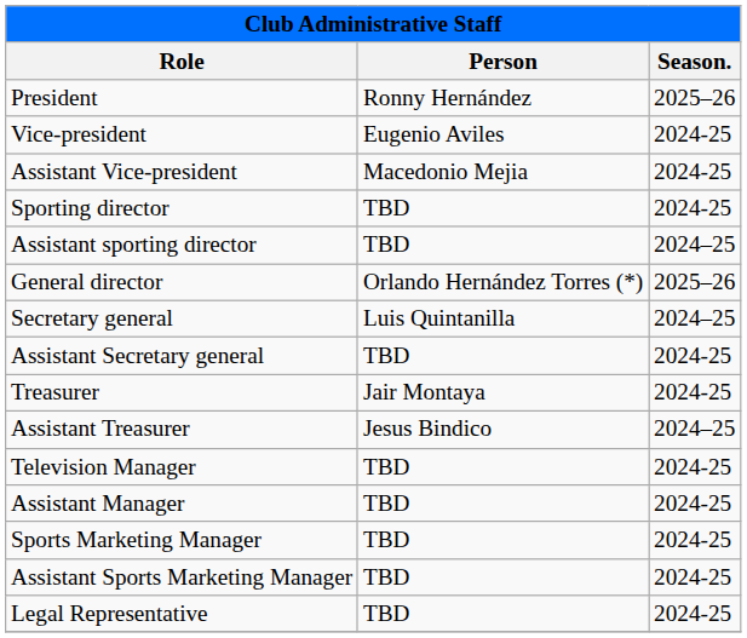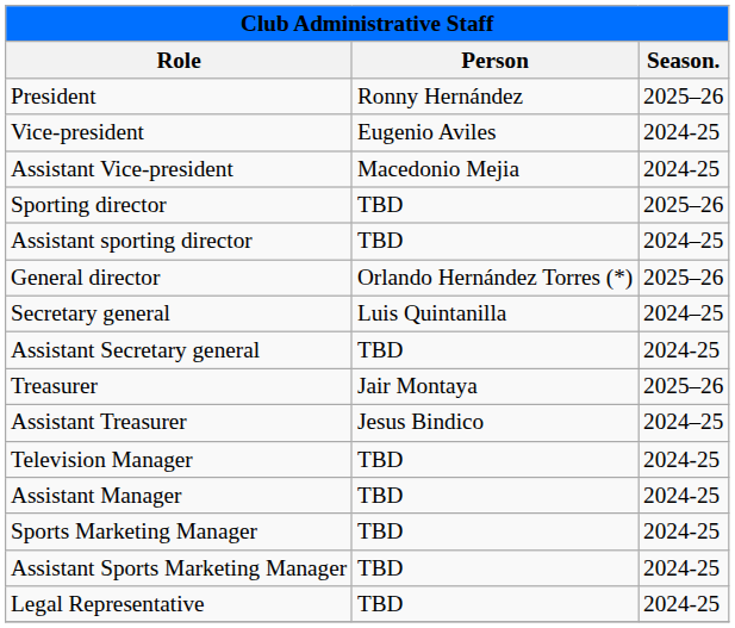Sporting director | Season.: 2024-25 -> 2025–26
Treasurer | Season.: 2024-25 -> 2025–26
